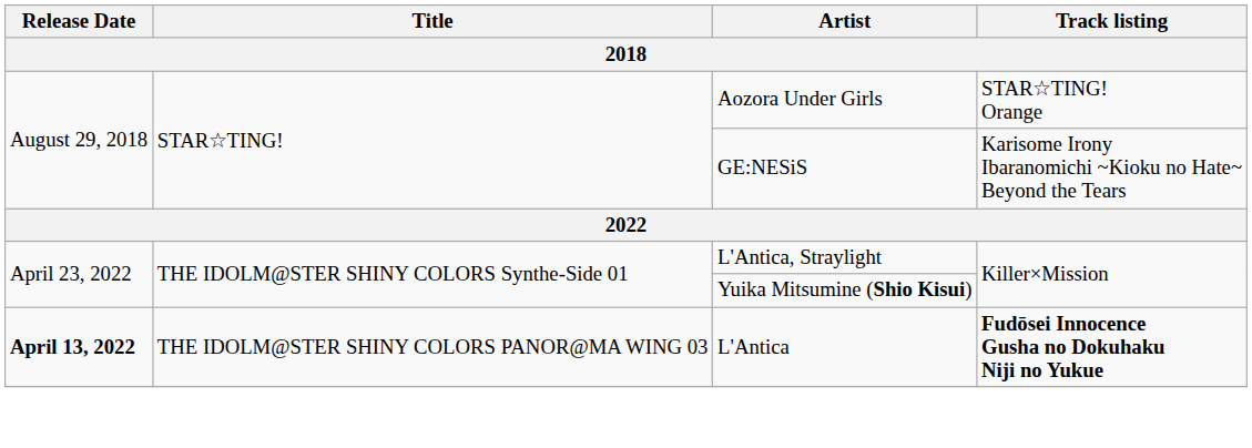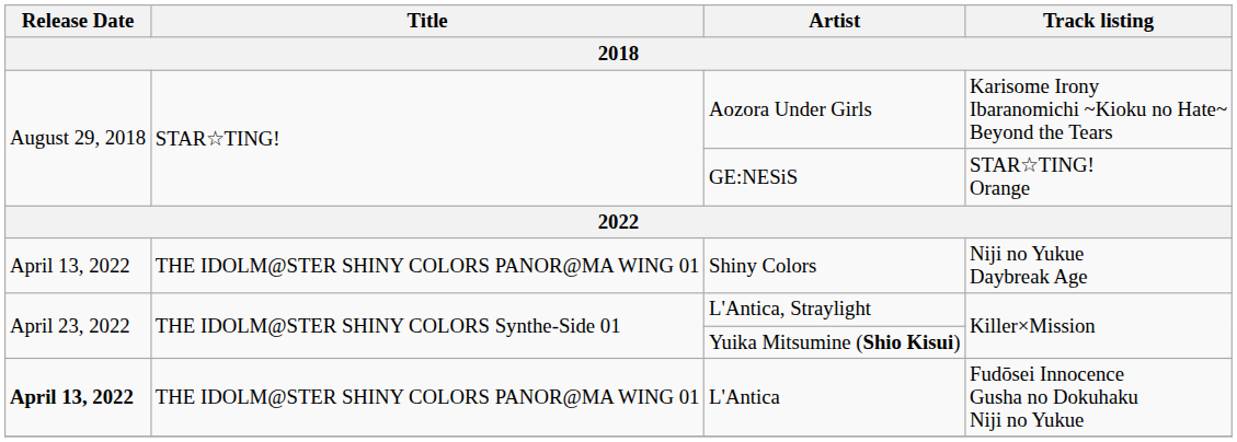Aozora Under Girls | Track listing: STAR☆TING! Orange -> Karisome Irony Ibaranomichi ~Kioku no Hate~ Beyond the Tears
GE:NESiS | Track listing: Karisome Irony Ibaranomichi ~Kioku no Hate~ Beyond the Tears -> STAR☆TING! Orange
+ row: April 13, 2022 | THE IDOLM@STER SHINY COLORS PANOR@MA WING 01 | Shiny Colors | Niji no Yukue Daybreak Age
L'Antica | Title: THE IDOLM@STER SHINY COLORS PANOR@MA WING 03 -> THE IDOLM@STER SHINY COLORS PANOR@MA WING 01
L'Antica | Track listing: bold -> normal
